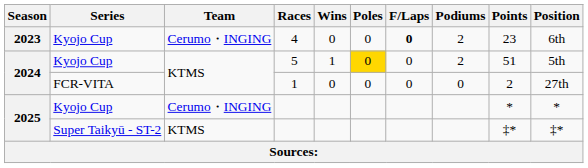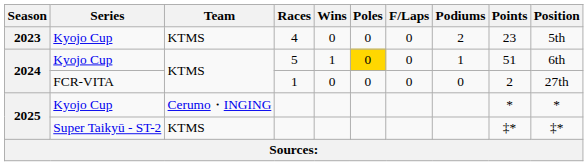4 | Team: Cerumo・INGING -> KTMS
4 | F/Laps: bold -> normal
4 | Position: 6th -> 5th
5 | Podiums: 2 -> 1
5 | Position: 5th -> 6th
